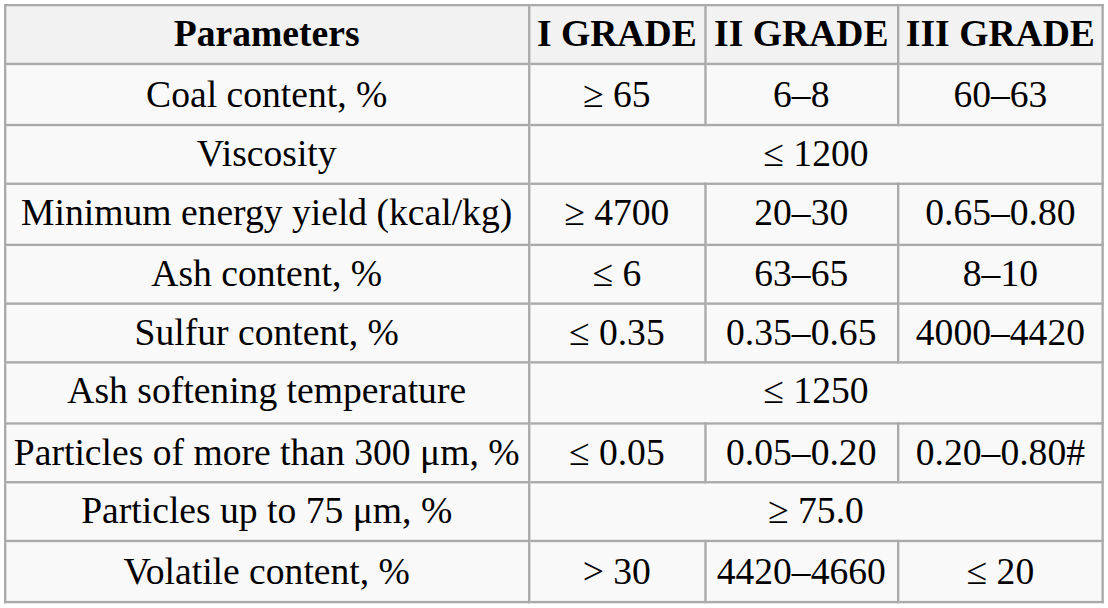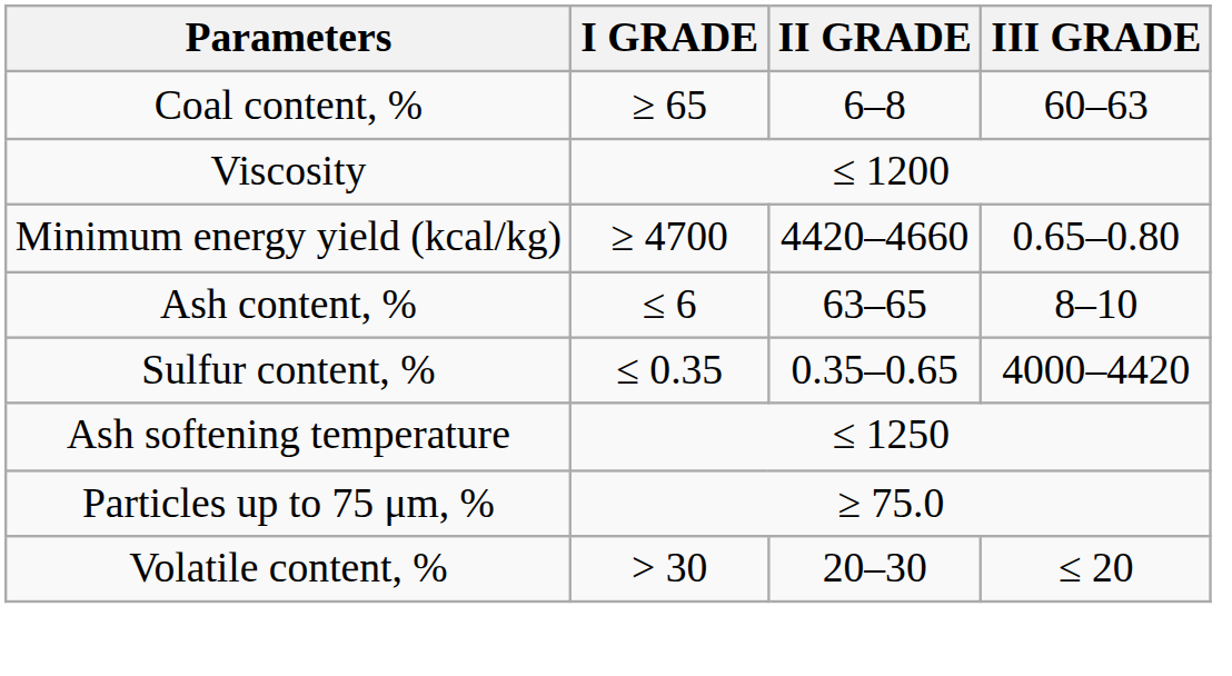Minimum energy yield (kcal/kg) | ІІ GRADE: 20–30 -> 4420–4660
- row: Particles of more than 300 μm, % | ≤ 0.05 | 0.05–0.20 | 0.20–0.80#
Volatile content, % | ІІ GRADE: 4420–4660 -> 20–30
